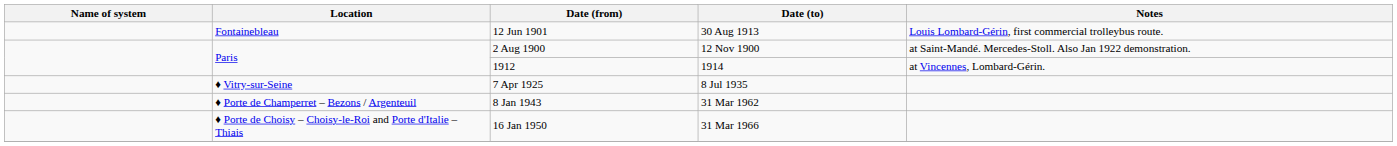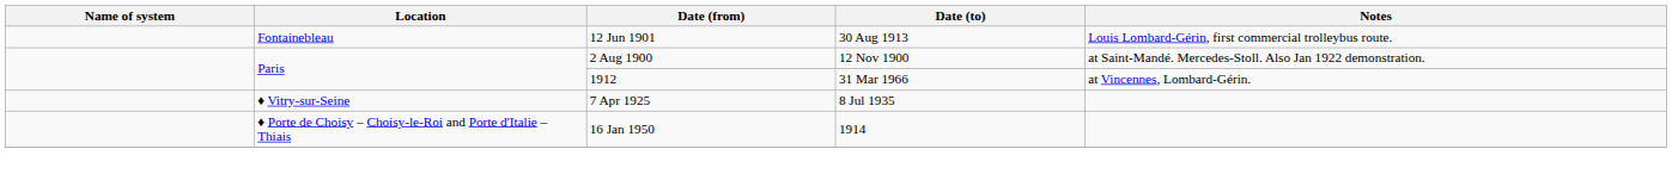1912 | Date (to): 1914 -> 31 Mar 1966
- row: ♦ Porte de Champerret – Bezons / Argenteuil | 8 Jan 1943 | 31 Mar 1962
16 Jan 1950 | Date (to): 31 Mar 1966 -> 1914
